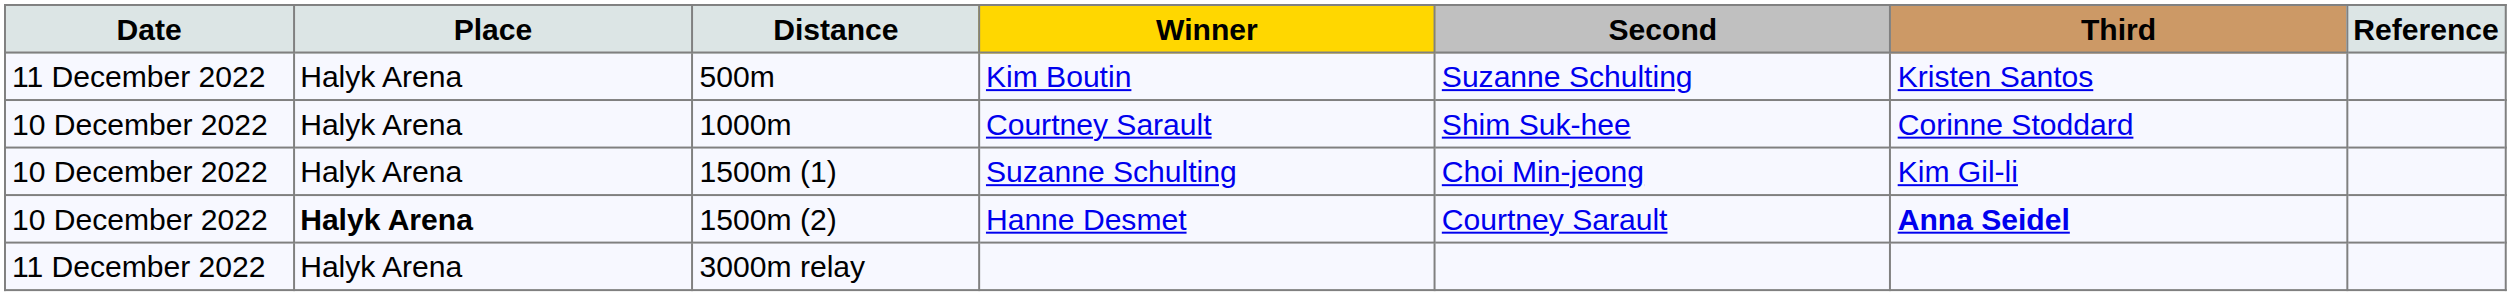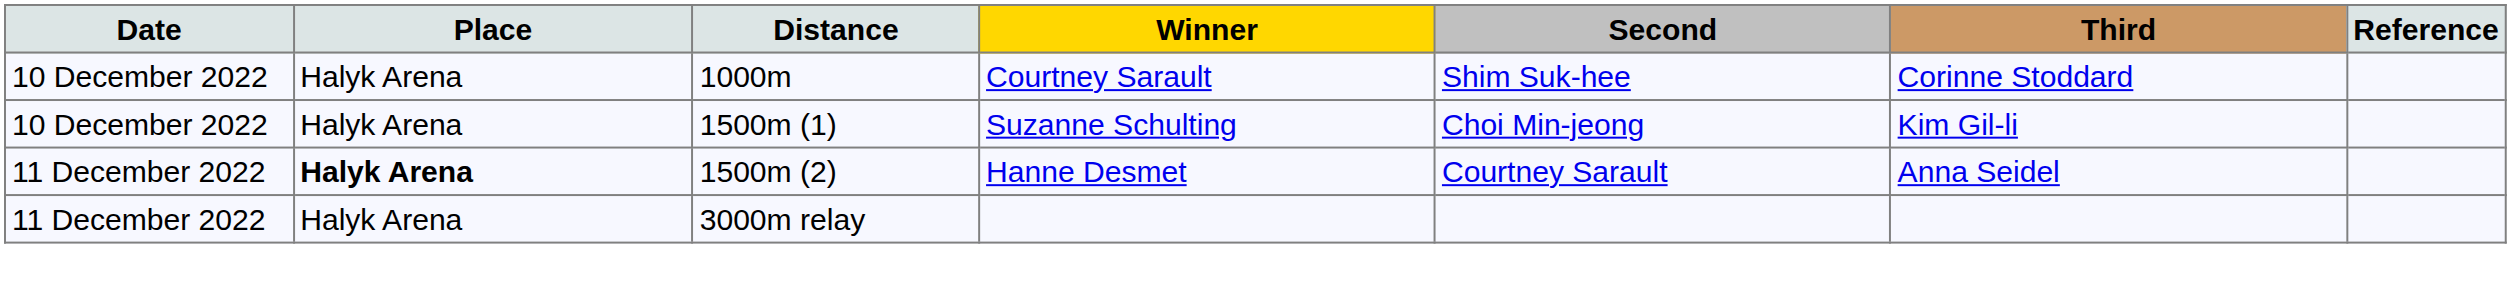- row: 11 December 2022 | Halyk Arena | 500m | Kim Boutin | Suzanne Schulting | Kristen Santos
Hanne Desmet | Date: 10 December 2022 -> 11 December 2022
Hanne Desmet | Third: bold -> normal
